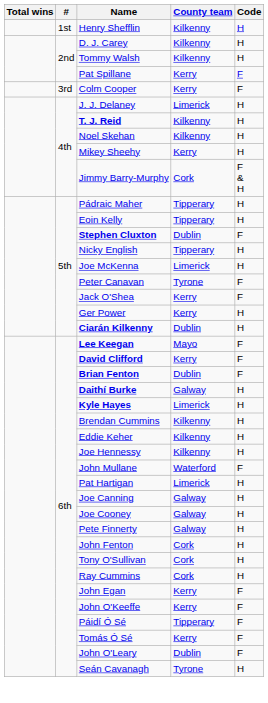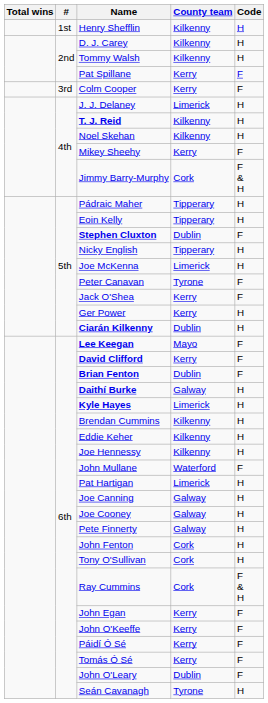Mikey Sheehy | Code: H -> F
Ray Cummins | Code: H -> F & H
Páidí Ó Sé | County team: Tipperary -> Kerry
